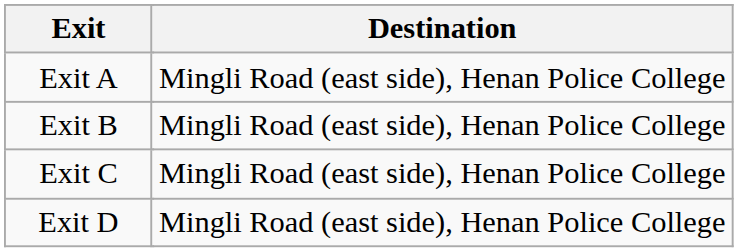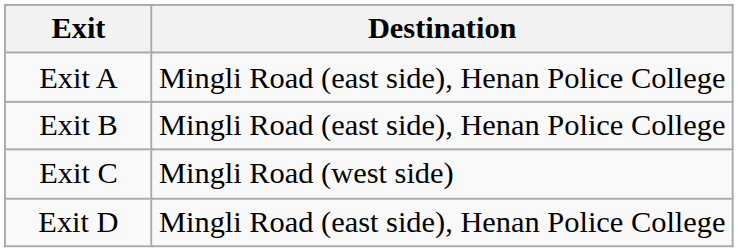Exit C | Destination: Mingli Road (east side), Henan Police College -> Mingli Road (west side)
